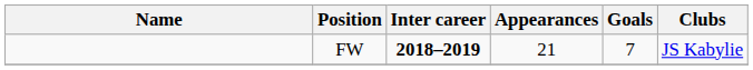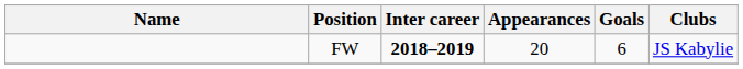FW | Appearances: 21 -> 20
FW | Goals: 7 -> 6
